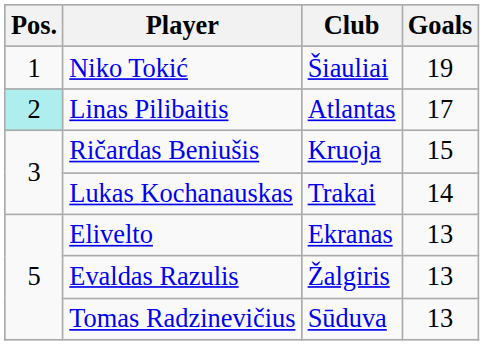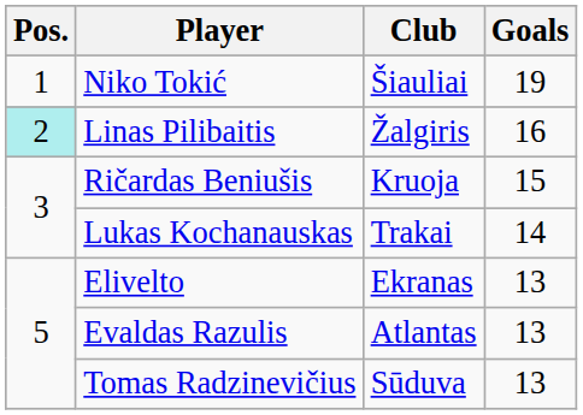Linas Pilibaitis | Club: Atlantas -> Žalgiris
Linas Pilibaitis | Goals: 17 -> 16
Evaldas Razulis | Club: Žalgiris -> Atlantas
